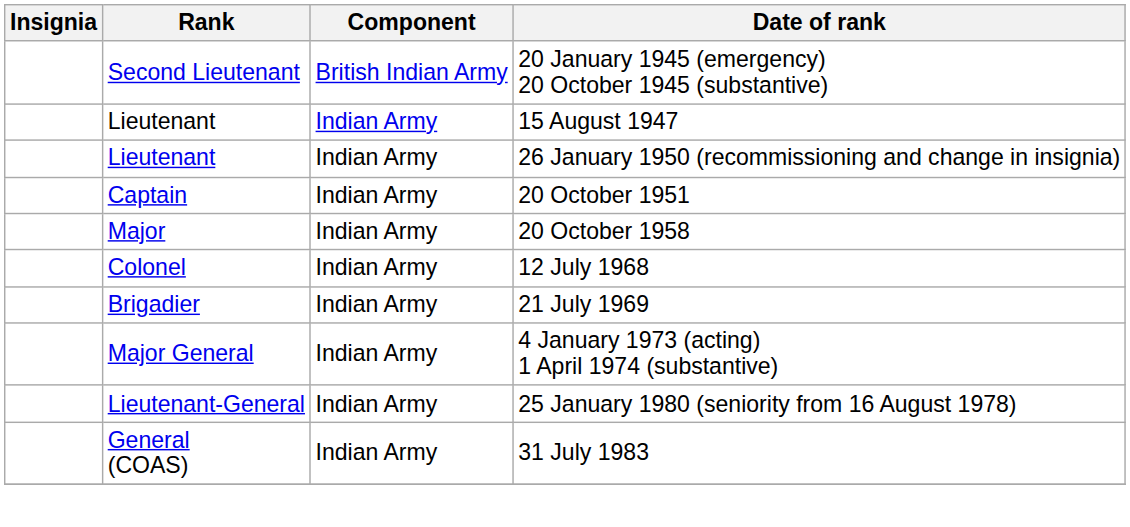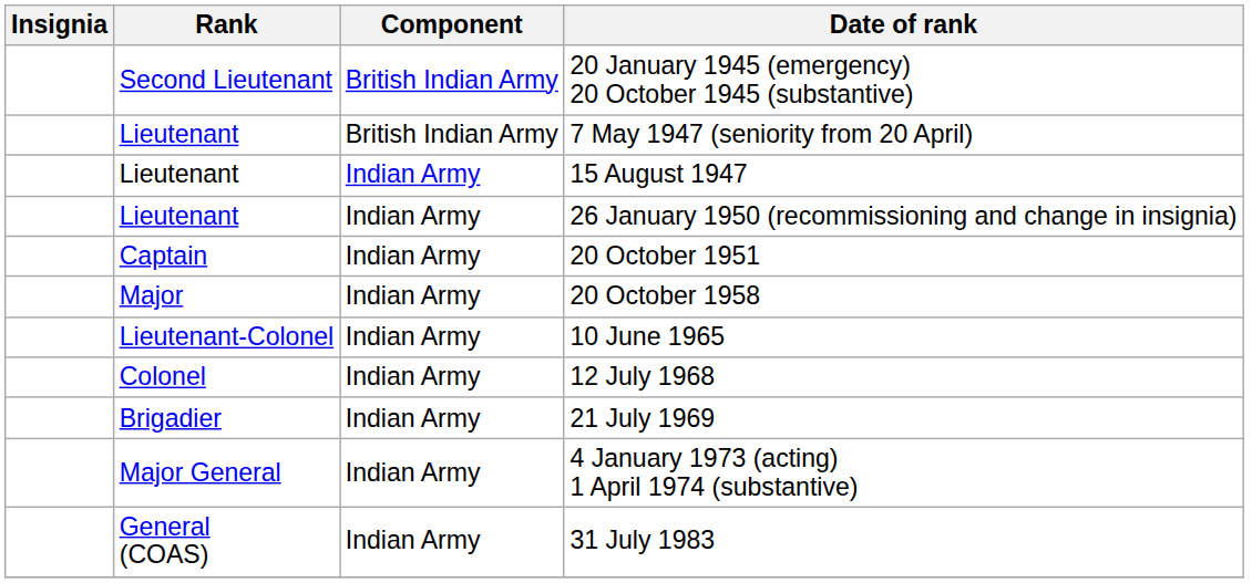+ row: Lieutenant | British Indian Army | 7 May 1947 (seniority from 20 April)
+ row: Lieutenant-Colonel | Indian Army | 10 June 1965
- row: Lieutenant-General | Indian Army | 25 January 1980 (seniority from 16 August 1978)
